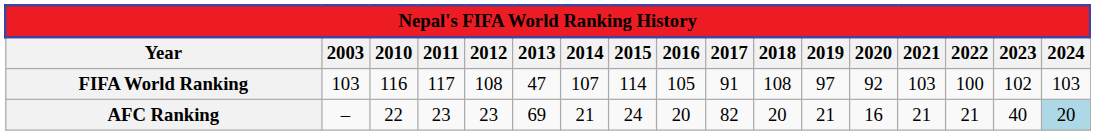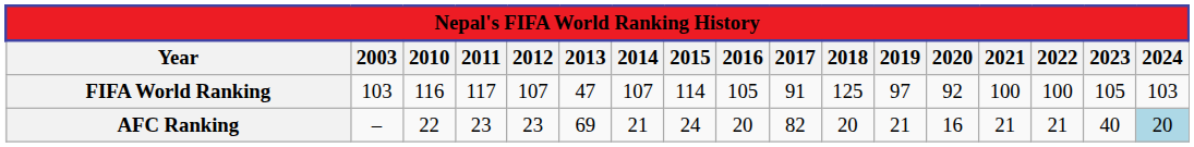FIFA World Ranking | 2012: 108 -> 107
FIFA World Ranking | 2018: 108 -> 125
FIFA World Ranking | 2021: 103 -> 100
FIFA World Ranking | 2023: 102 -> 105
